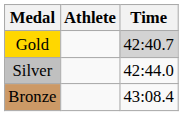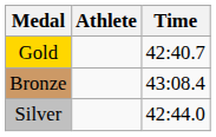Gold | Time: lightgrey background -> no background
rows swapped: Silver <-> Bronze
